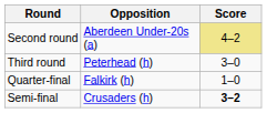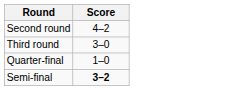- column: Opposition | Aberdeen Under-20s (a) | Peterhead (h) | Falkirk (h) | Crusaders (h)
Second round | Score: khaki background -> no background
